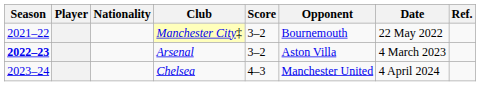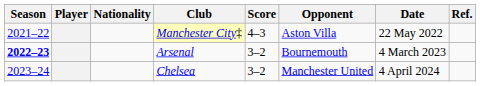Manchester City‡ | Score: 3–2 -> 4–3
Manchester City‡ | Opponent: Bournemouth -> Aston Villa
Arsenal | Opponent: Aston Villa -> Bournemouth
Chelsea | Score: 4–3 -> 3–2
